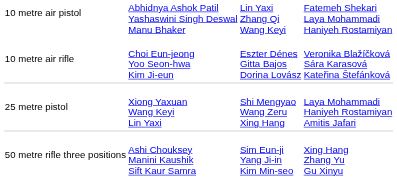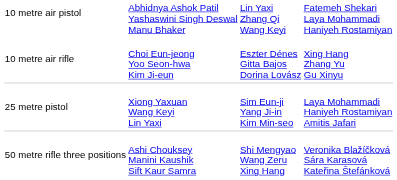10 metre air rifle | column 4: Veronika Blažíčková Sára Karasová Kateřina Štefánková -> Xing Hang Zhang Yu Gu Xinyu
25 metre pistol | column 3: Shi Mengyao Wang Zeru Xing Hang -> Sim Eun-ji Yang Ji-in Kim Min-seo
50 metre rifle three positions | column 3: Sim Eun-ji Yang Ji-in Kim Min-seo -> Shi Mengyao Wang Zeru Xing Hang
50 metre rifle three positions | column 4: Xing Hang Zhang Yu Gu Xinyu -> Veronika Blažíčková Sára Karasová Kateřina Štefánková
